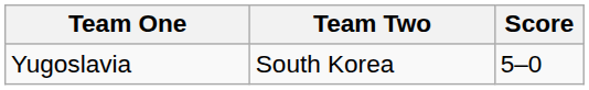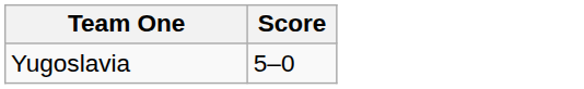- column: Team Two | South Korea
